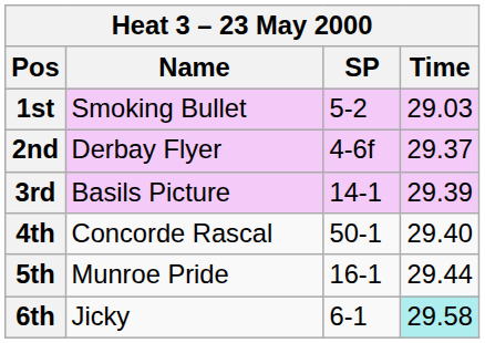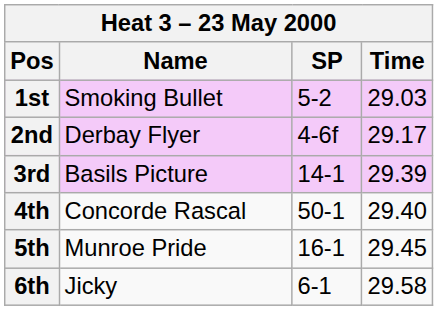2nd | Time: 29.37 -> 29.17
5th | Time: 29.44 -> 29.45
6th | Time: paleturquoise background -> no background
